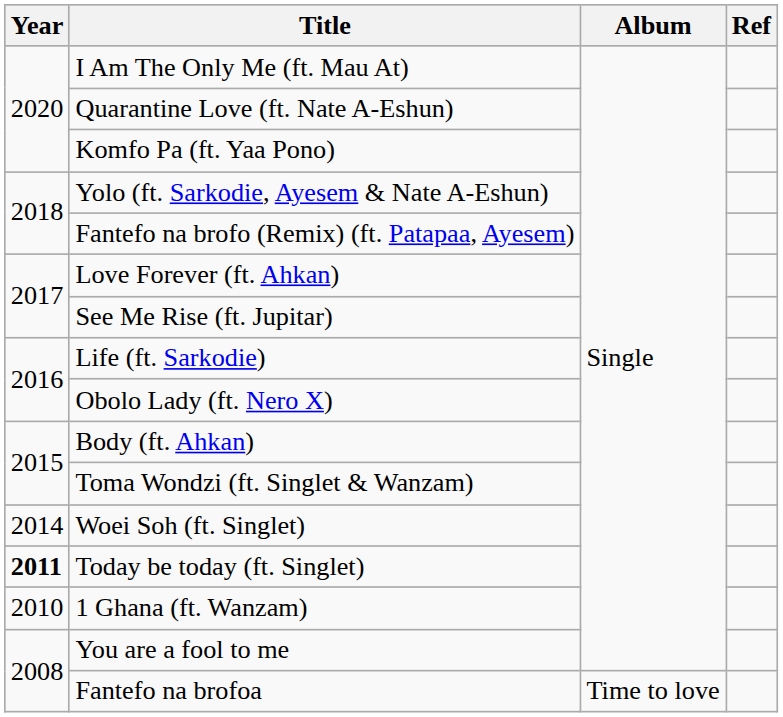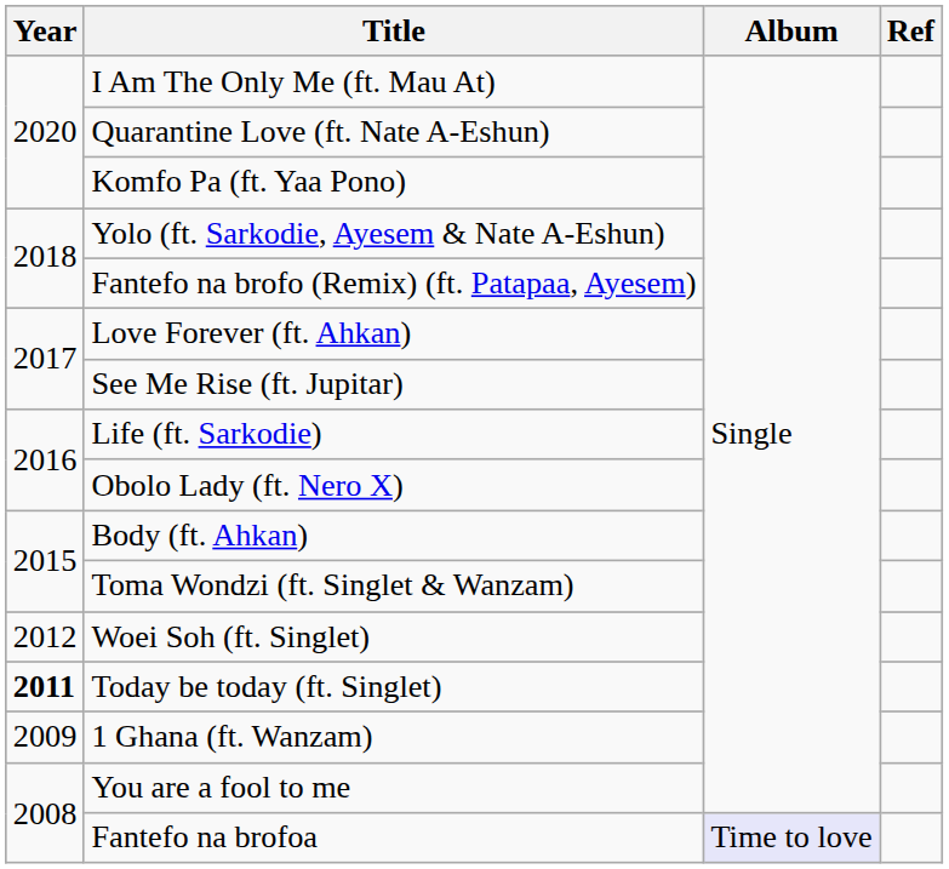Woei Soh (ft. Singlet) | Year: 2014 -> 2012
1 Ghana (ft. Wanzam) | Year: 2010 -> 2009
Fantefo na brofoa | Album: no background -> lavender background
